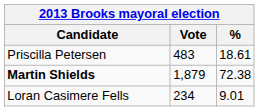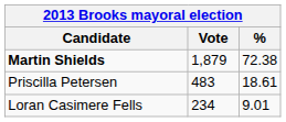rows swapped: Martin Shields <-> Priscilla Petersen
